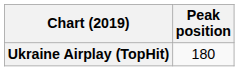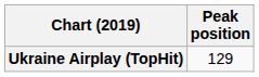Ukraine Airplay (TopHit) | Peak position: 180 -> 129
